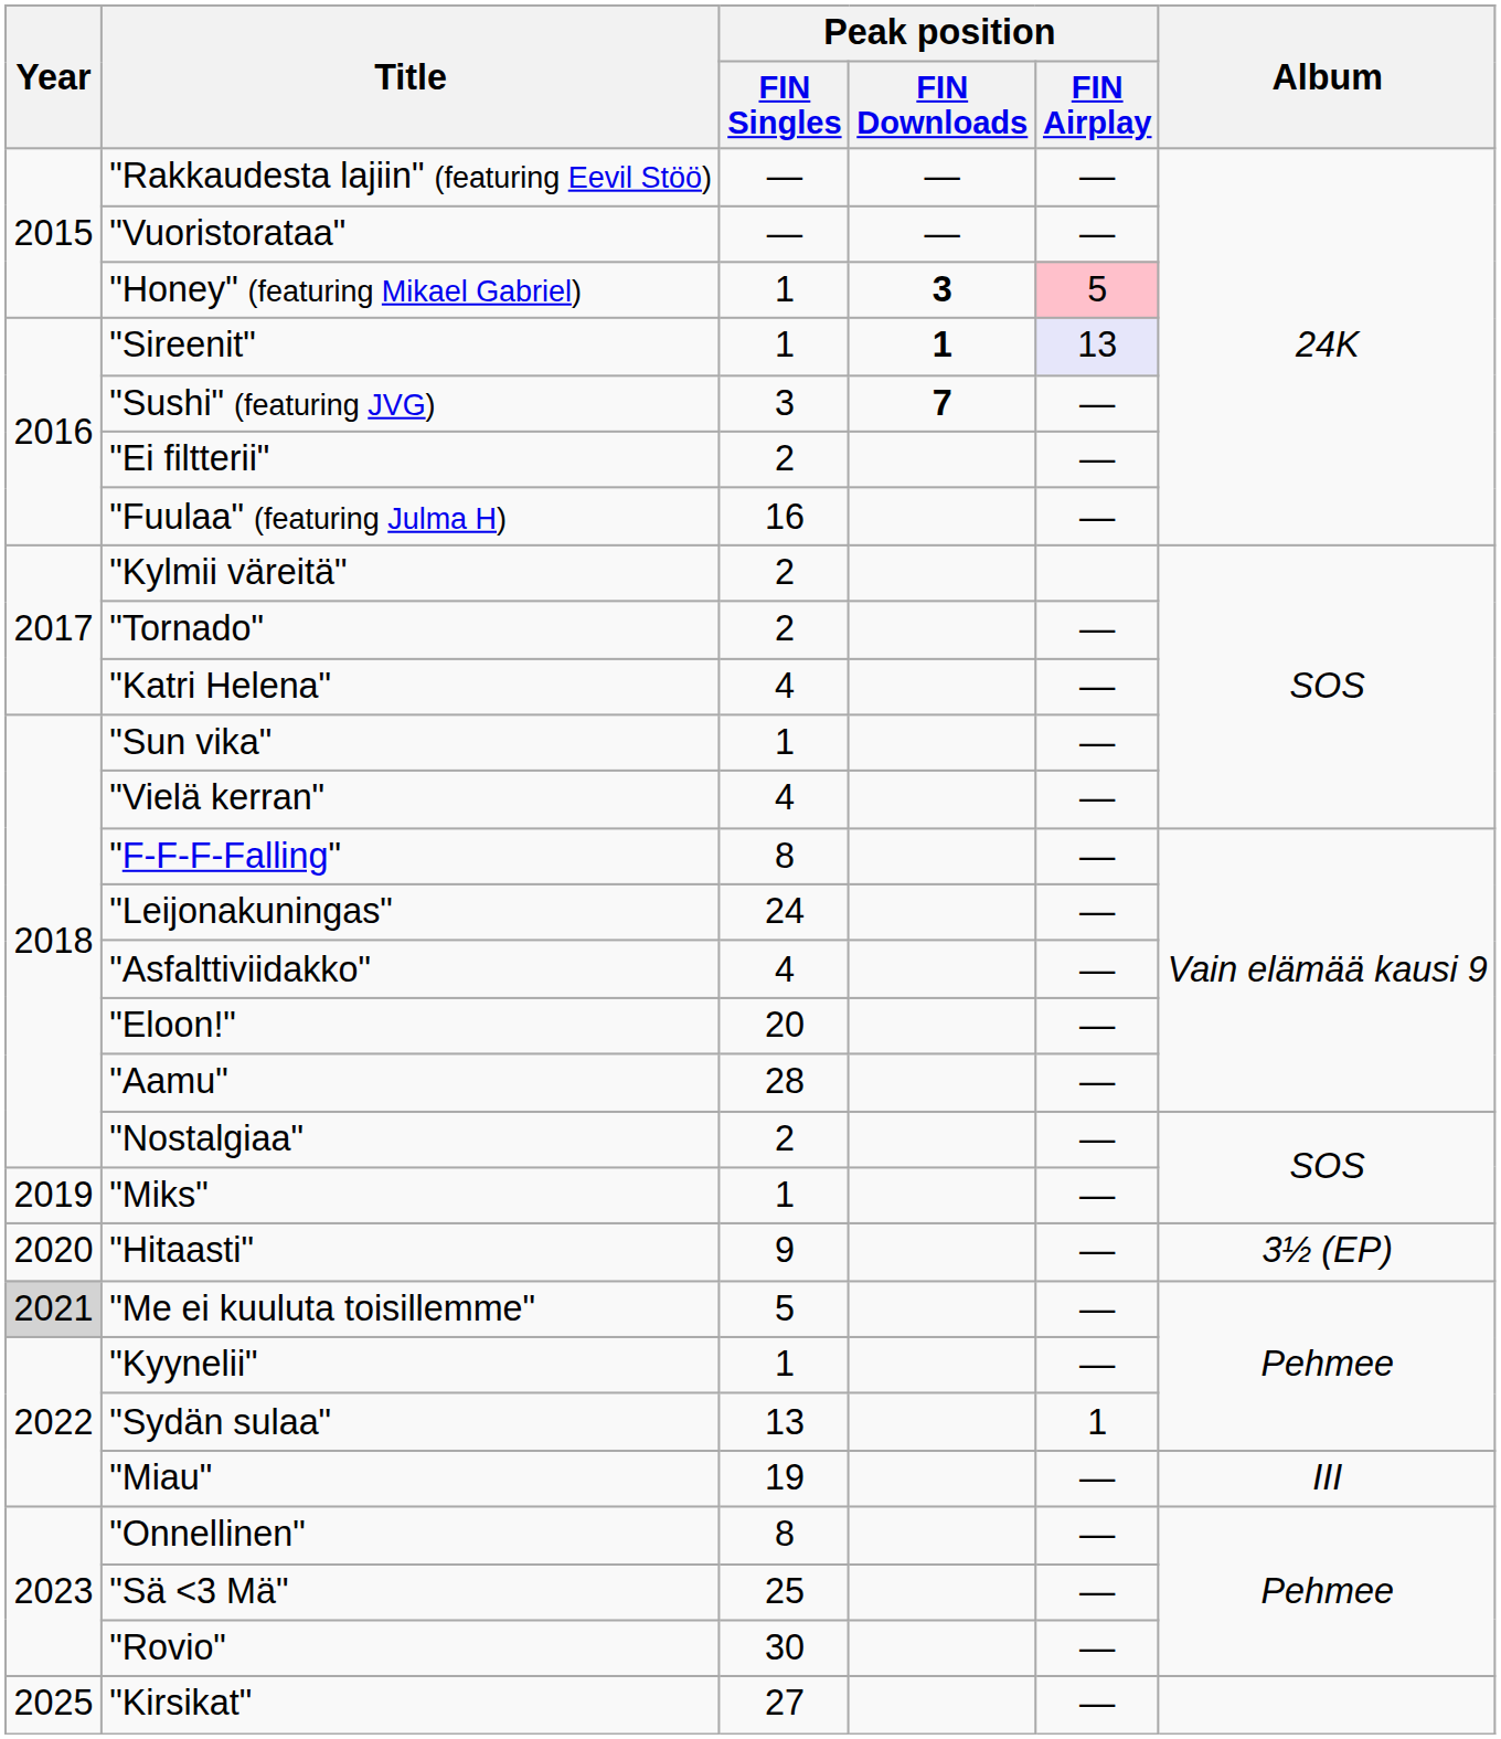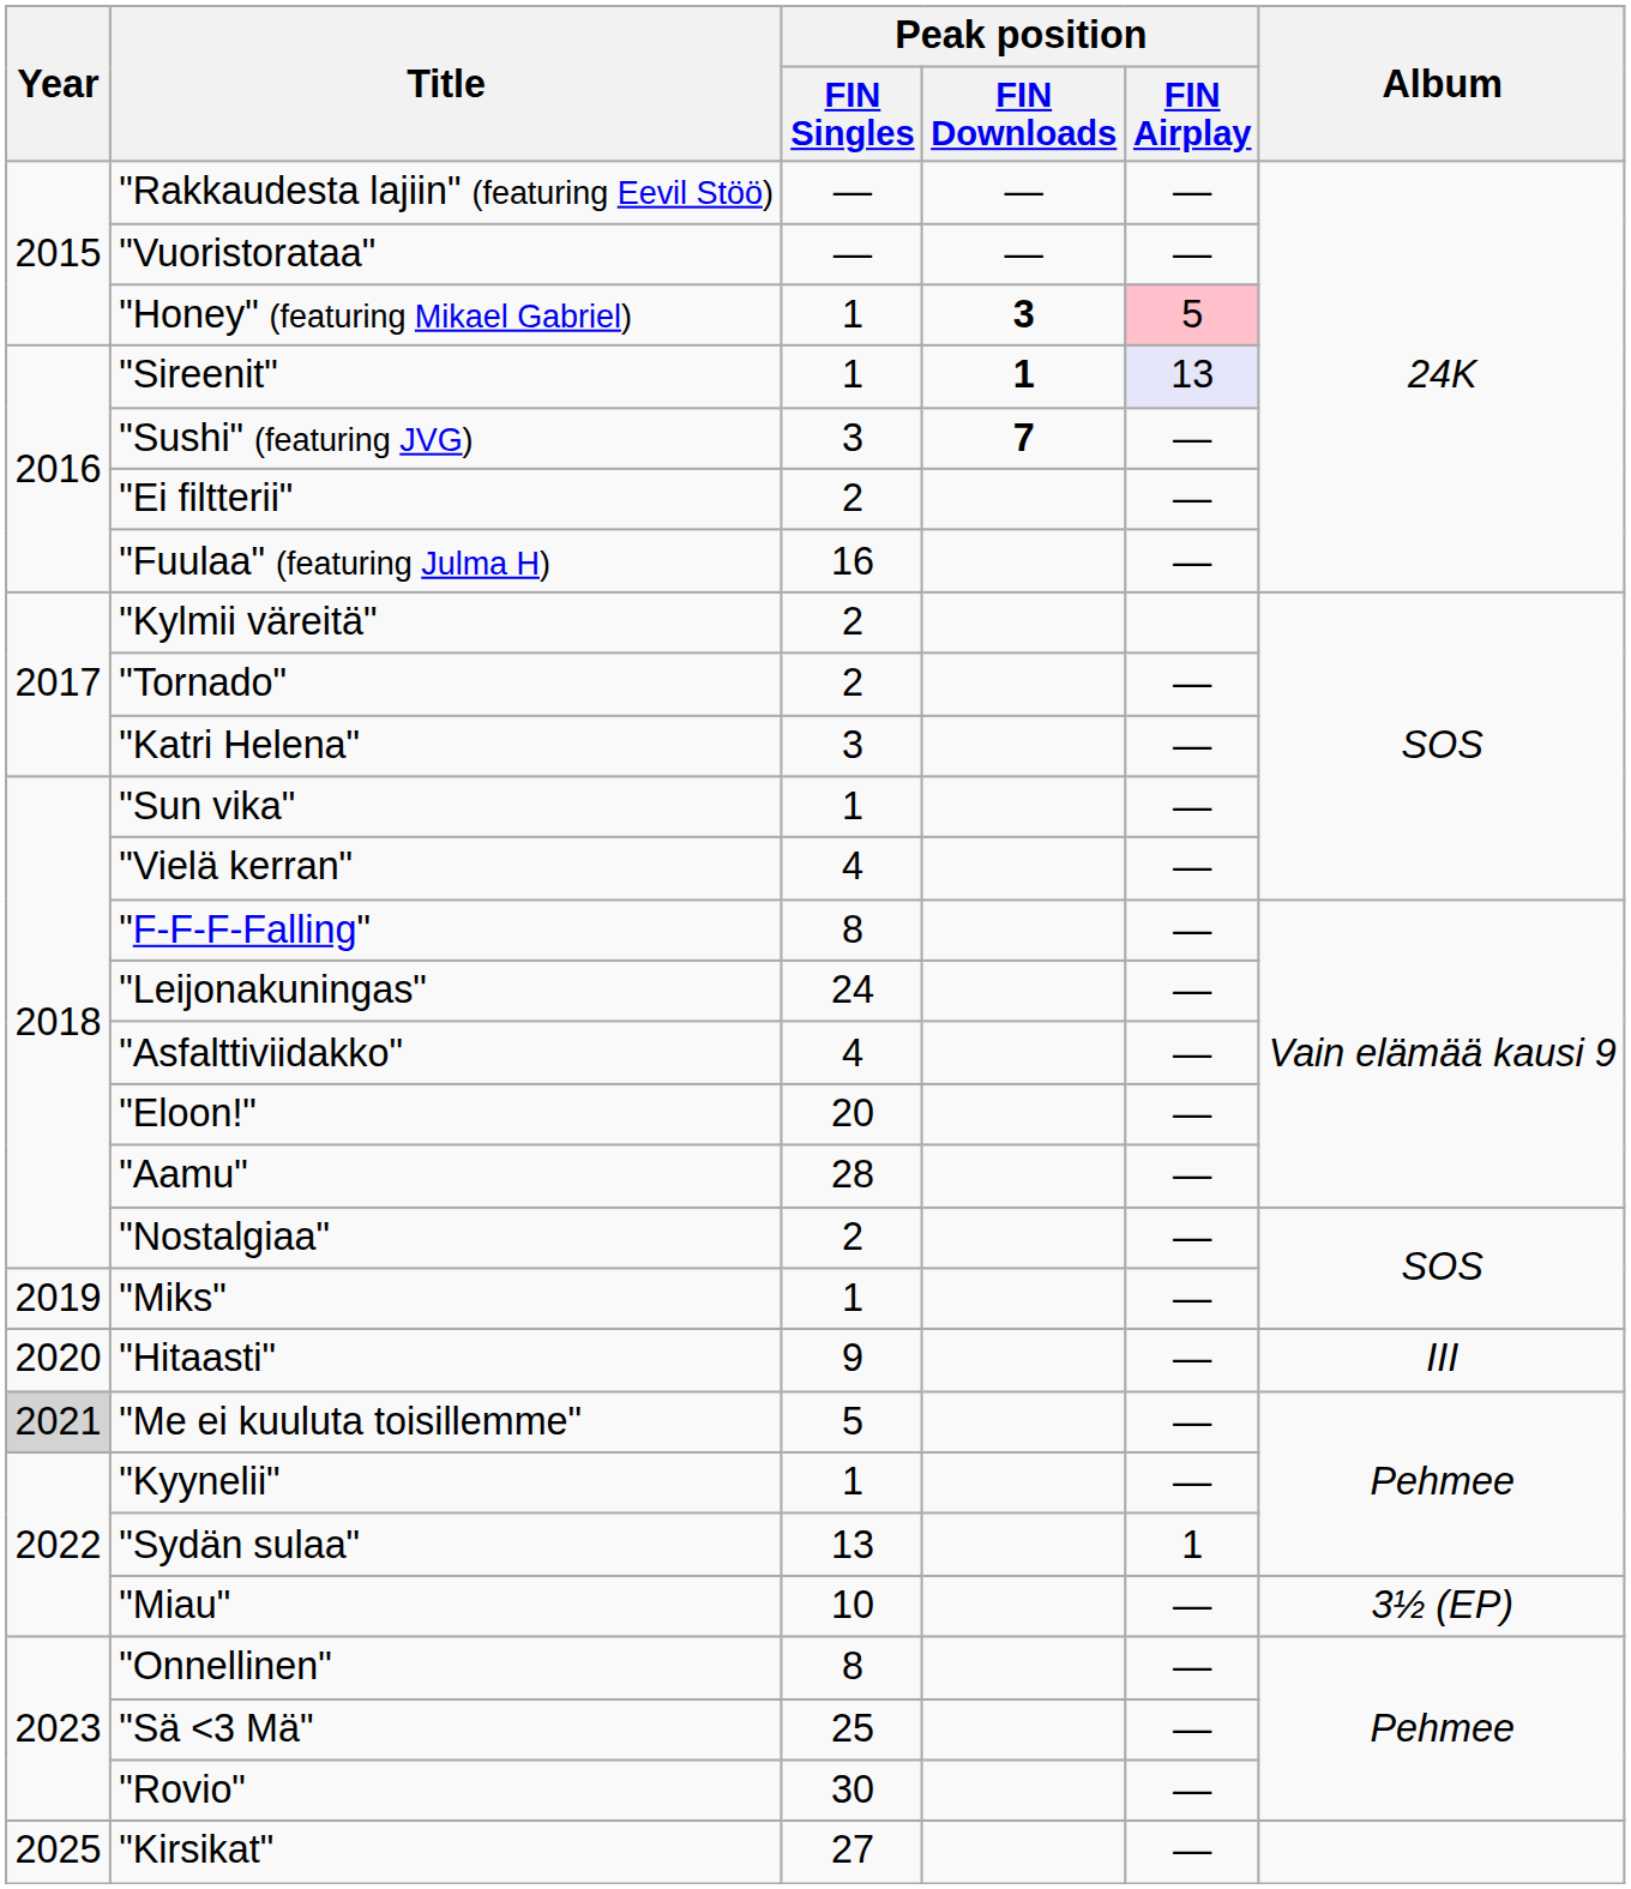"Katri Helena" | Peak position / FIN Singles: 4 -> 3
"Hitaasti" | Album: 3½ (EP) -> III
"Miau" | Peak position / FIN Singles: 19 -> 10
"Miau" | Album: III -> 3½ (EP)
